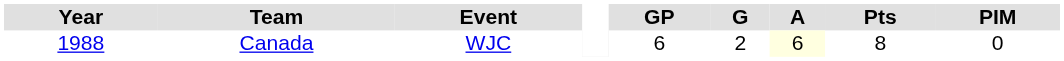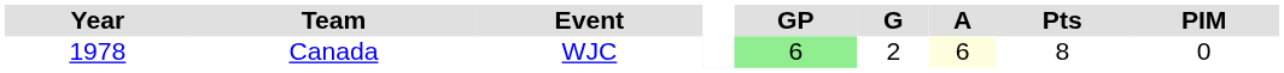Canada | Year: 1988 -> 1978
Canada | GP: no background -> lightgreen background
